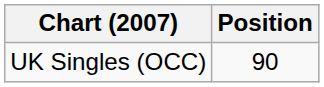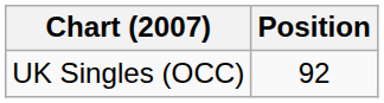UK Singles (OCC) | Position: 90 -> 92
